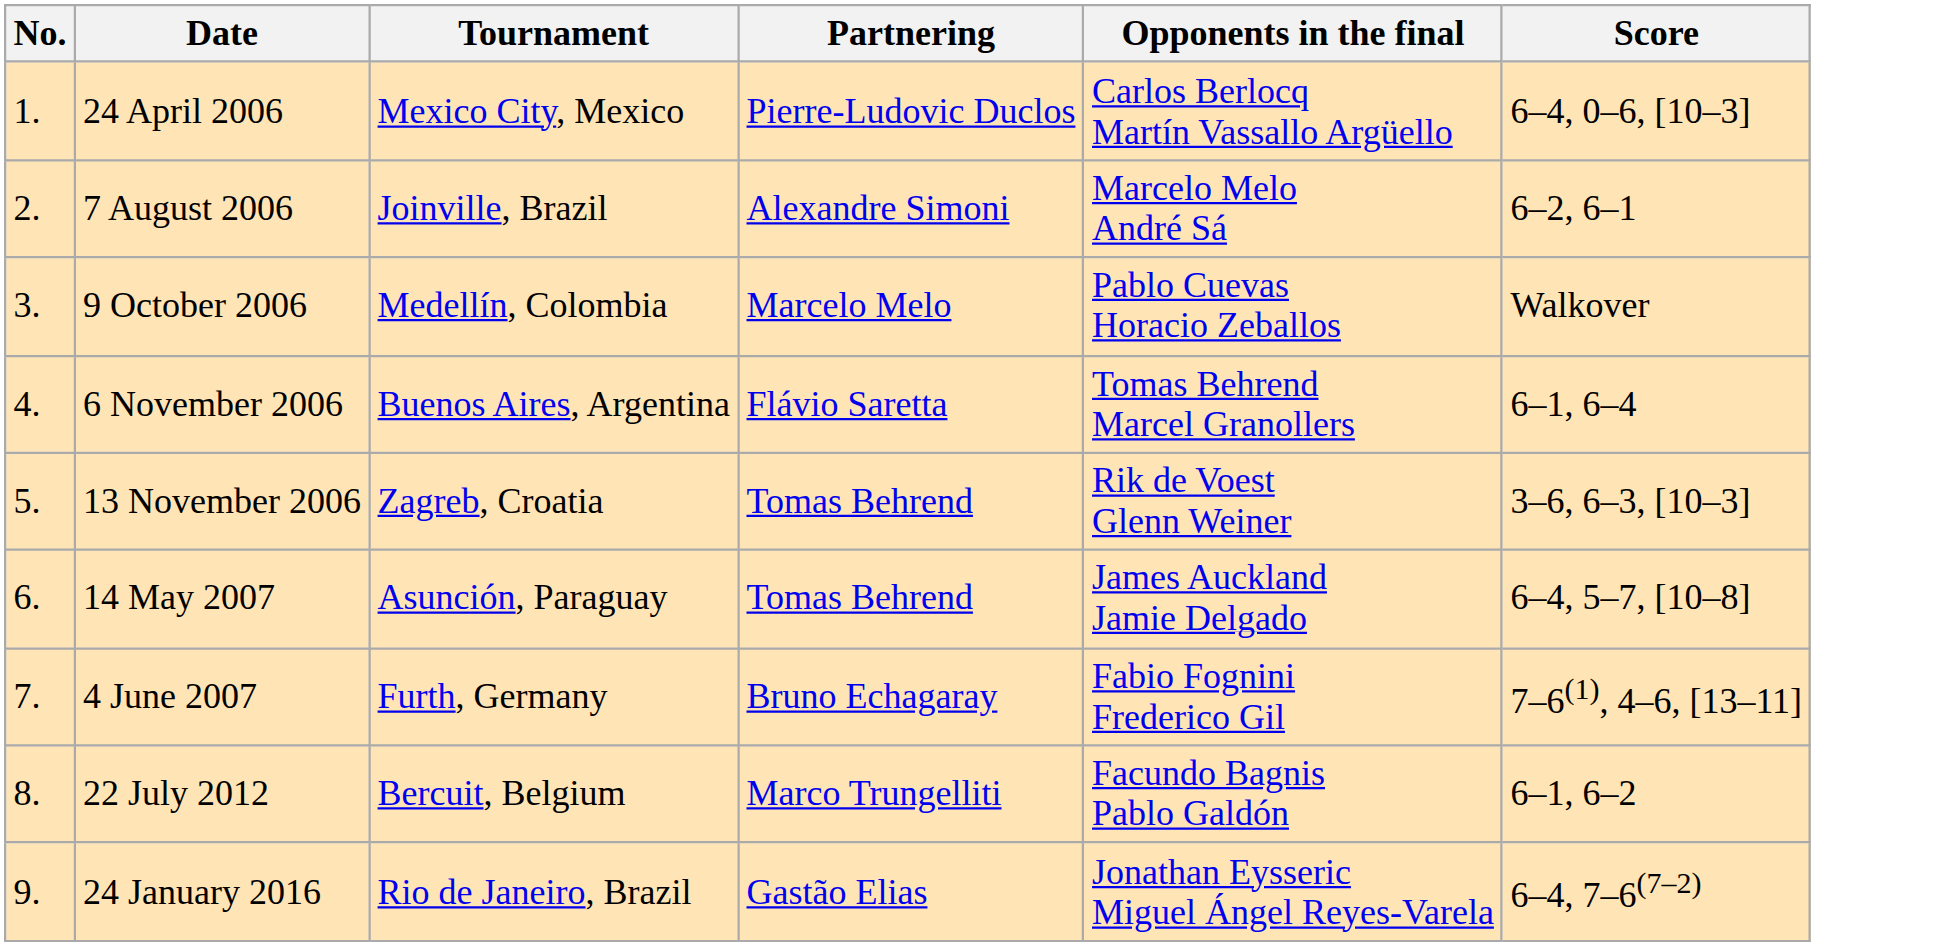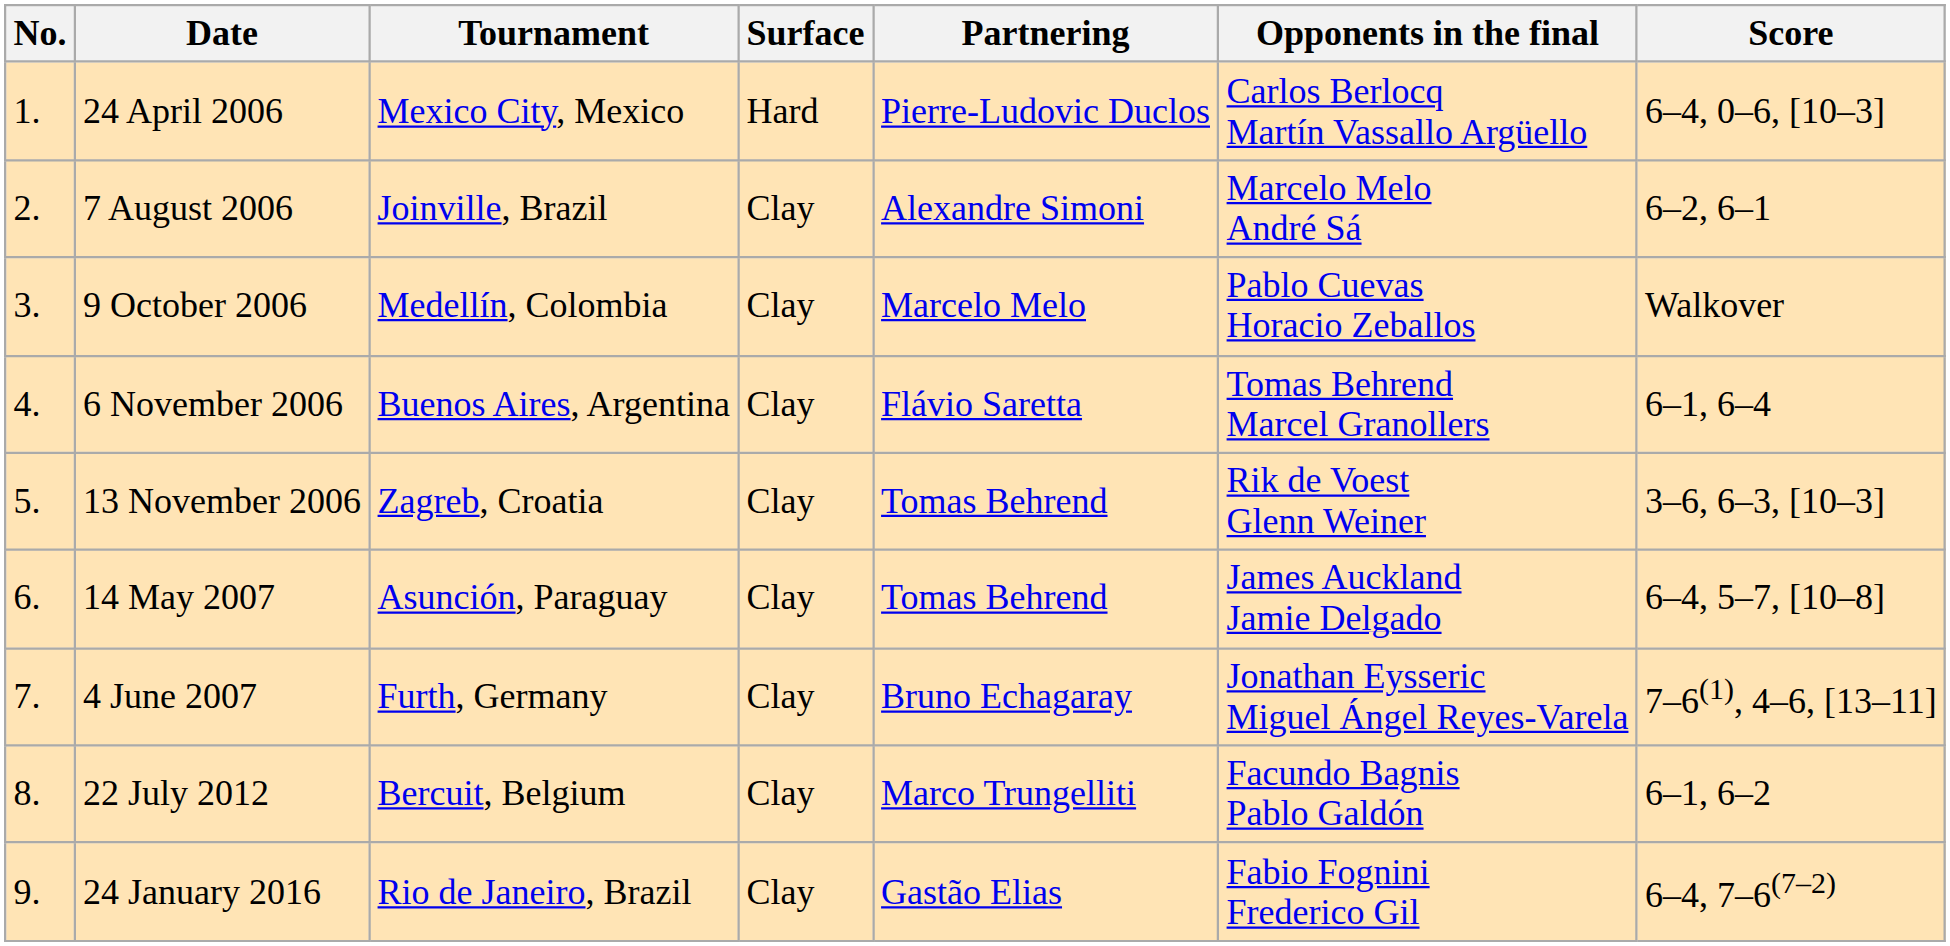+ column: Surface | Hard | Clay | Clay | Clay | Clay | Clay | Clay | Clay | Clay
4 June 2007 | Opponents in the final: Fabio Fognini Frederico Gil -> Jonathan Eysseric Miguel Ángel Reyes-Varela
24 January 2016 | Opponents in the final: Jonathan Eysseric Miguel Ángel Reyes-Varela -> Fabio Fognini Frederico Gil
